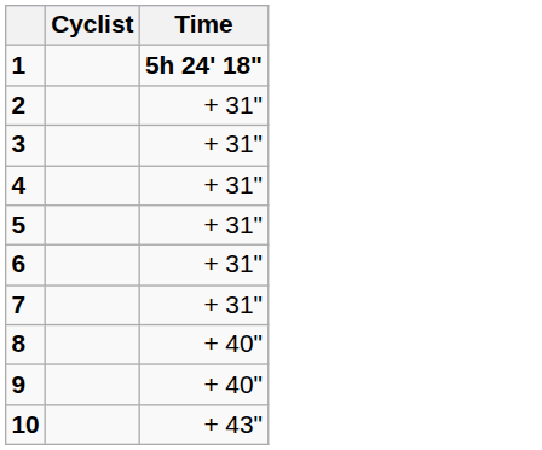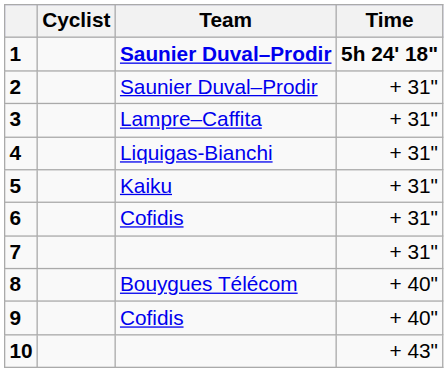+ column: Team | Saunier Duval–Prodir | Saunier Duval–Prodir | Lampre–Caffita | Liquigas-Bianchi | Kaiku | Cofidis | Bouygues Télécom | Cofidis
